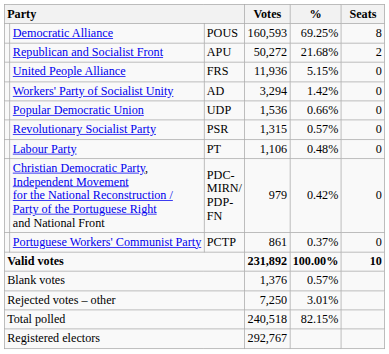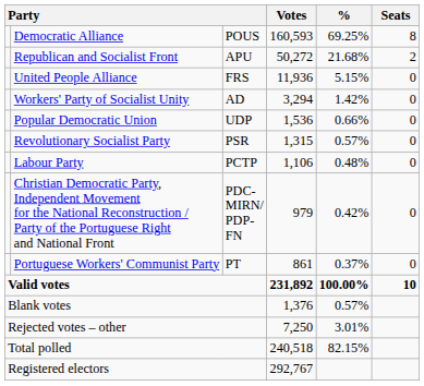Labour Party | column 3: PT -> PCTP
Portuguese Workers' Communist Party | column 3: PCTP -> PT
